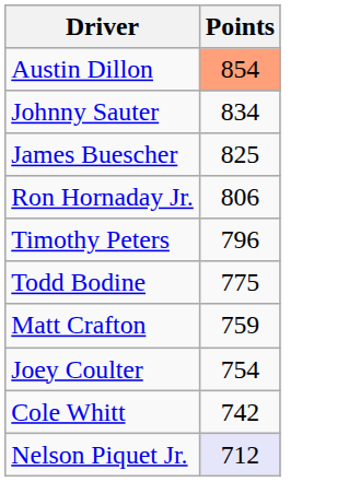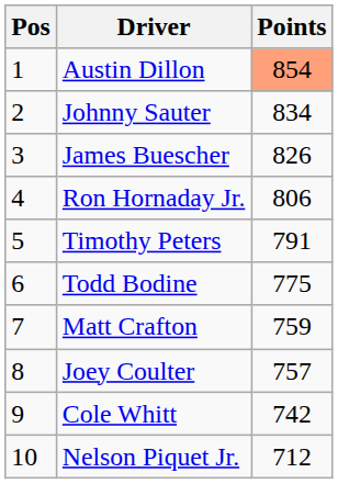+ column: Pos | 1 | 2 | 3 | 4 | 5 | 6 | 7 | 8 | 9 | 10
James Buescher | Points: 825 -> 826
Timothy Peters | Points: 796 -> 791
Joey Coulter | Points: 754 -> 757
Nelson Piquet Jr. | Points: lavender background -> no background
